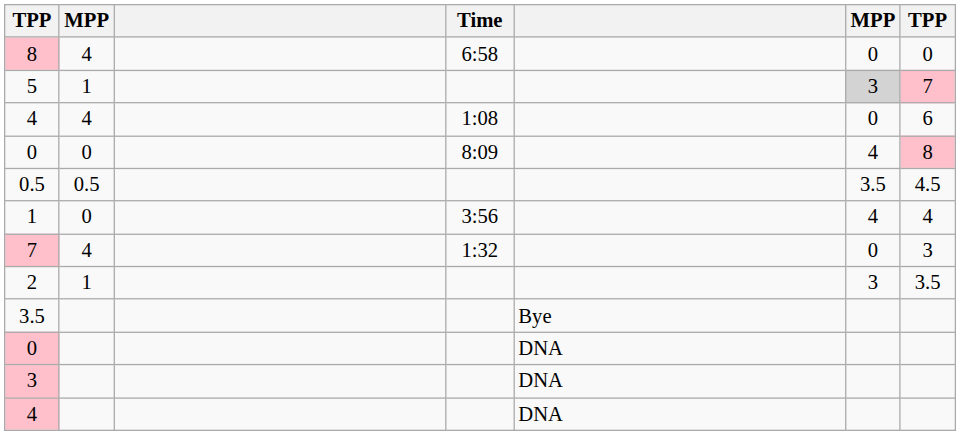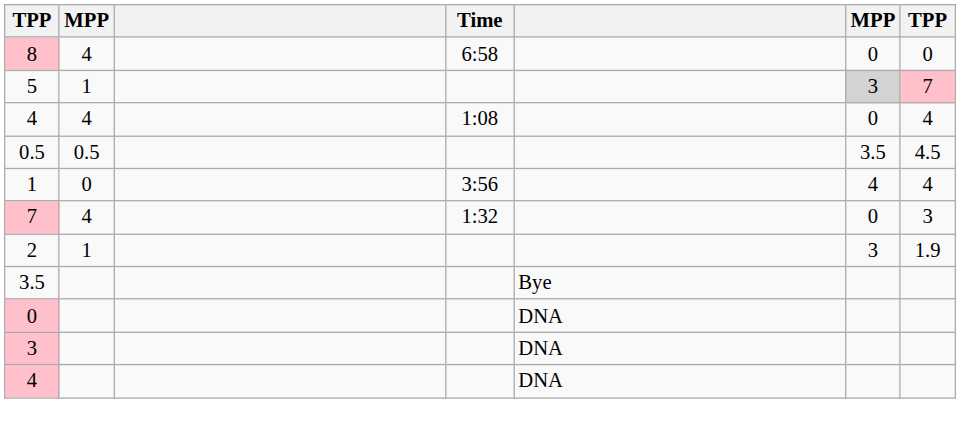4 / 1:08 | column 7: 6 -> 4
- row: 0 | 0 | 8:09 | 4 | 8
2 | column 7: 3.5 -> 1.9
